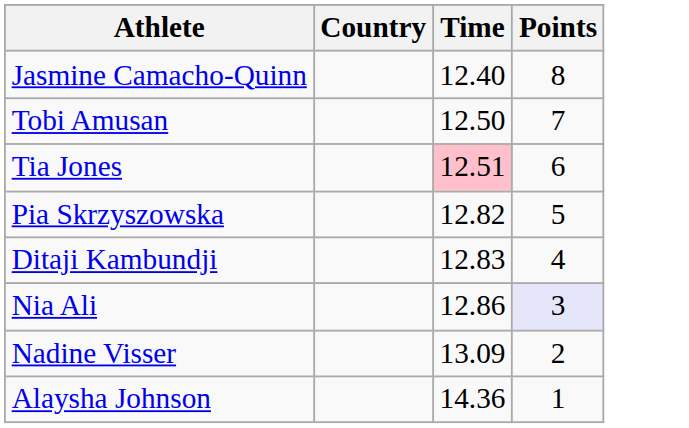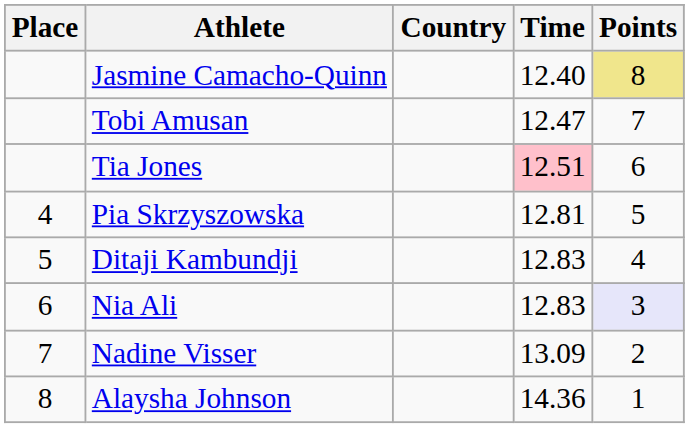+ column: Place | 4 | 5 | 6 | 7 | 8
Jasmine Camacho-Quinn | Points: no background -> khaki background
Tobi Amusan | Time: 12.50 -> 12.47
Pia Skrzyszowska | Time: 12.82 -> 12.81
Nia Ali | Time: 12.86 -> 12.83
